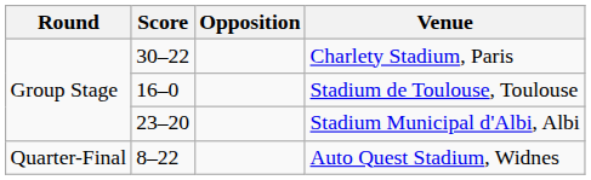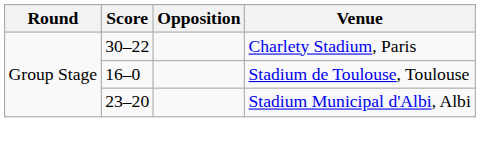- row: Quarter-Final | 8–22 | Auto Quest Stadium, Widnes
